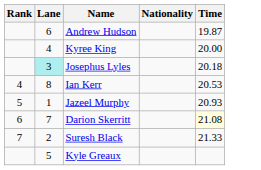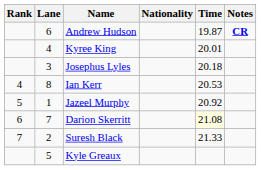+ column: Notes | CR
Kyree King | Time: 20.00 -> 20.01
Josephus Lyles | Lane: paleturquoise background -> no background
Jazeel Murphy | Time: 20.93 -> 20.92
